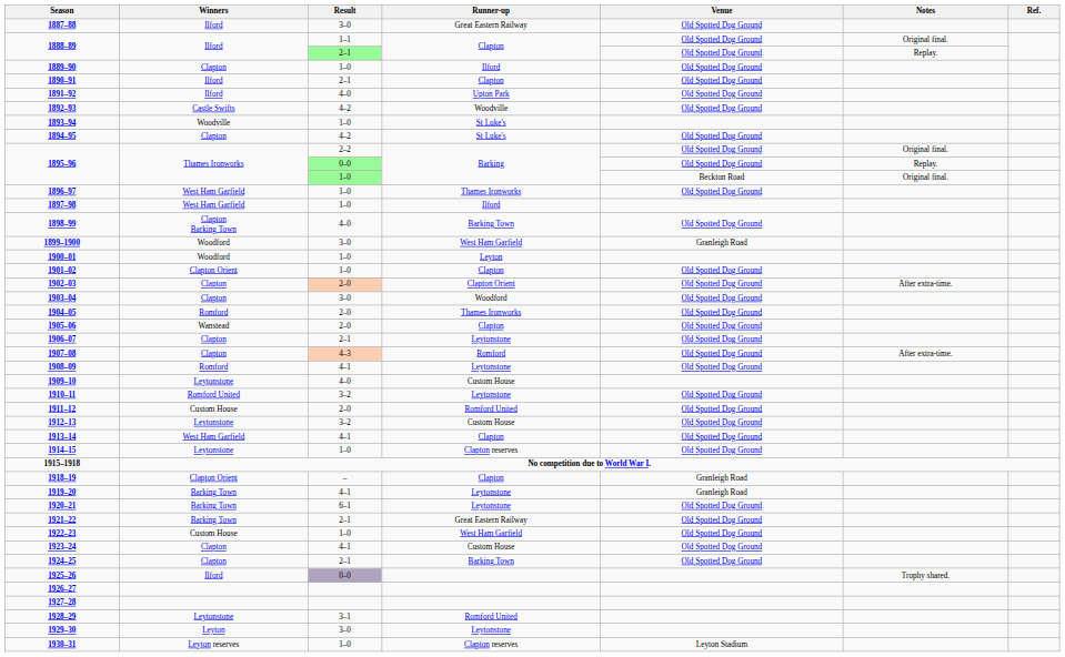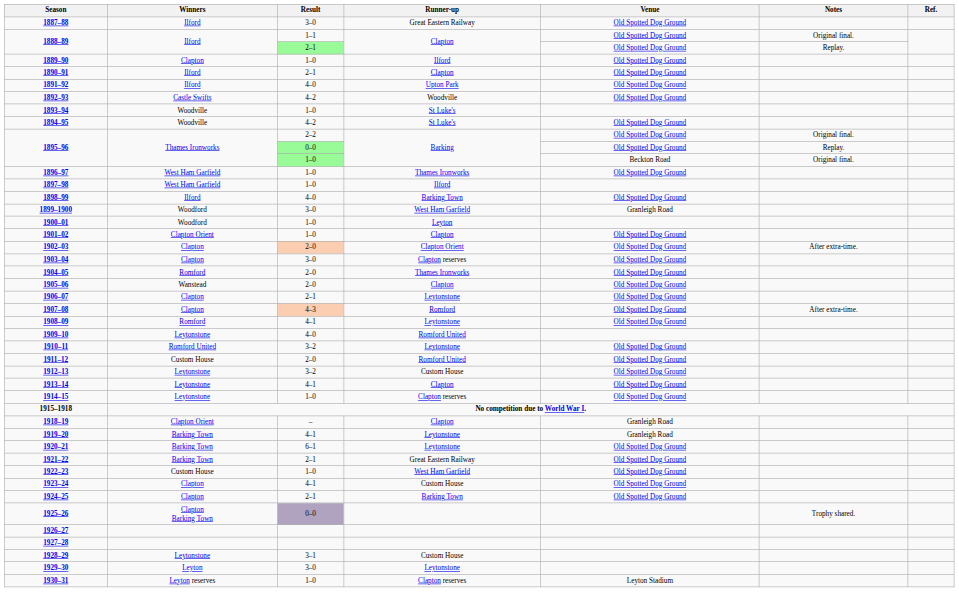1894–95 | Winners: Clapton -> Woodville
1898–99 | Winners: Clapton Barking Town -> Ilford
1903–04 | Runner-up: Woodford -> Clapton reserves
1909–10 | Runner-up: Custom House -> Romford United
1913–14 | Winners: West Ham Garfield -> Leytonstone
1925–26 | Winners: Ilford -> Clapton Barking Town
1928–29 | Runner-up: Romford United -> Custom House
